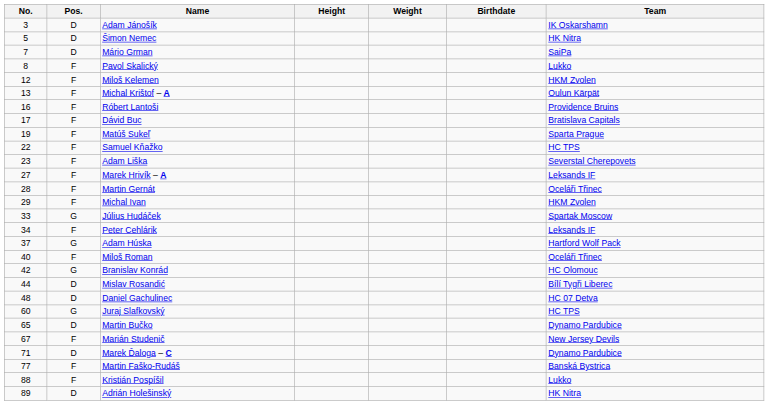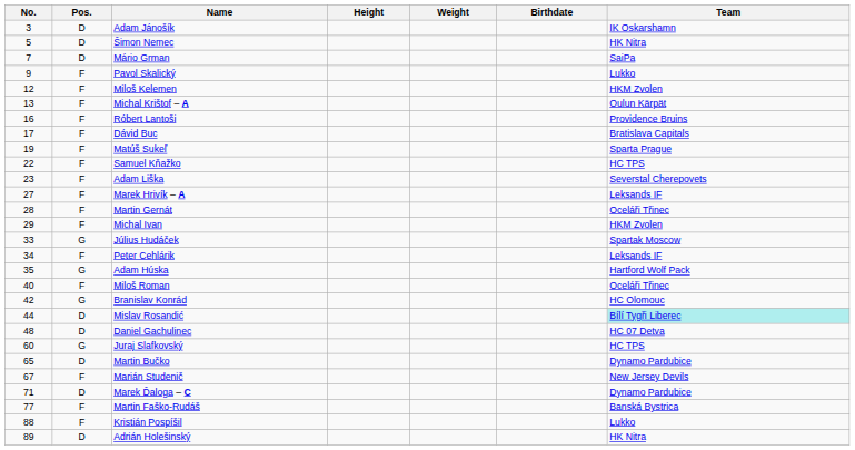Pavol Skalický | No.: 8 -> 9
Adam Húska | No.: 37 -> 35
Mislav Rosandić | Team: no background -> paleturquoise background
